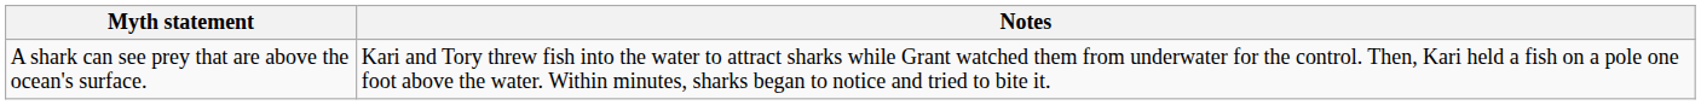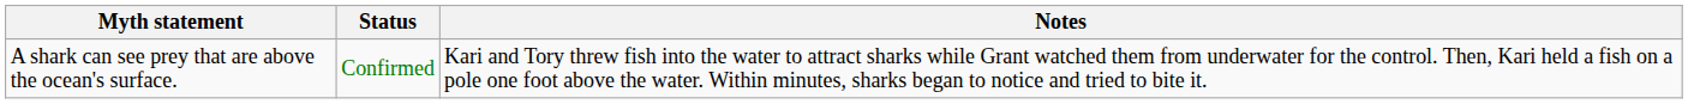+ column: Status | Confirmed
